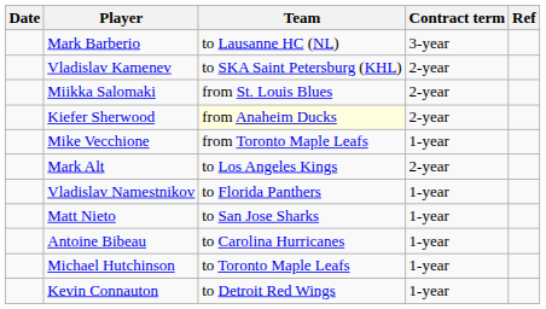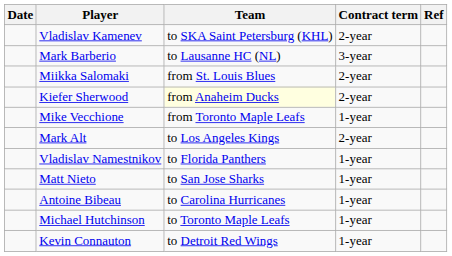rows swapped: Vladislav Kamenev <-> Mark Barberio
